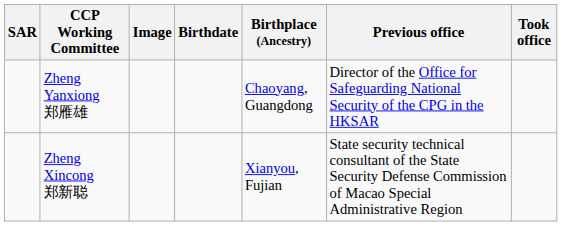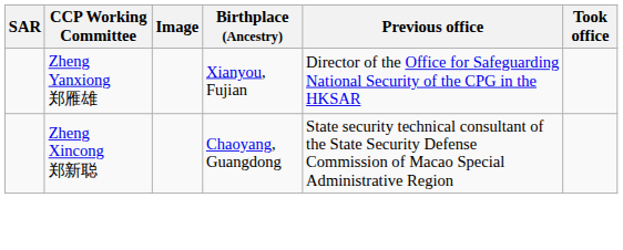- column: Birthdate
Zheng Yanxiong 郑雁雄 | Birthplace (Ancestry): Chaoyang, Guangdong -> Xianyou, Fujian
Zheng Xincong 郑新聪 | Birthplace (Ancestry): Xianyou, Fujian -> Chaoyang, Guangdong
